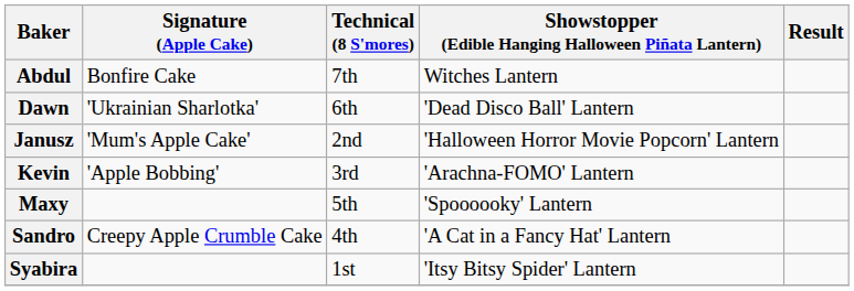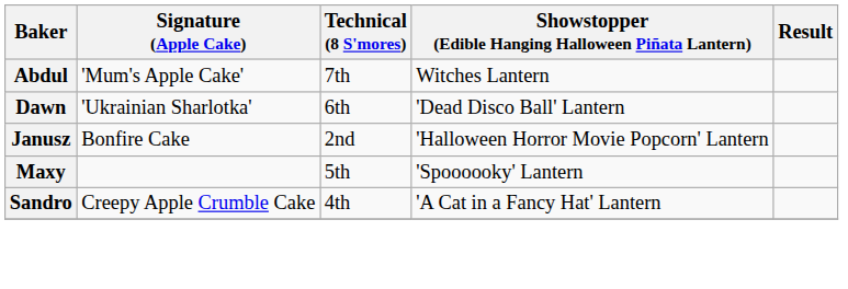Abdul | Signature (Apple Cake): Bonfire Cake -> 'Mum's Apple Cake'
Janusz | Signature (Apple Cake): 'Mum's Apple Cake' -> Bonfire Cake
- row: Kevin | 'Apple Bobbing' | 3rd | 'Arachna-FOMO' Lantern
- row: Syabira | 1st | 'Itsy Bitsy Spider' Lantern
